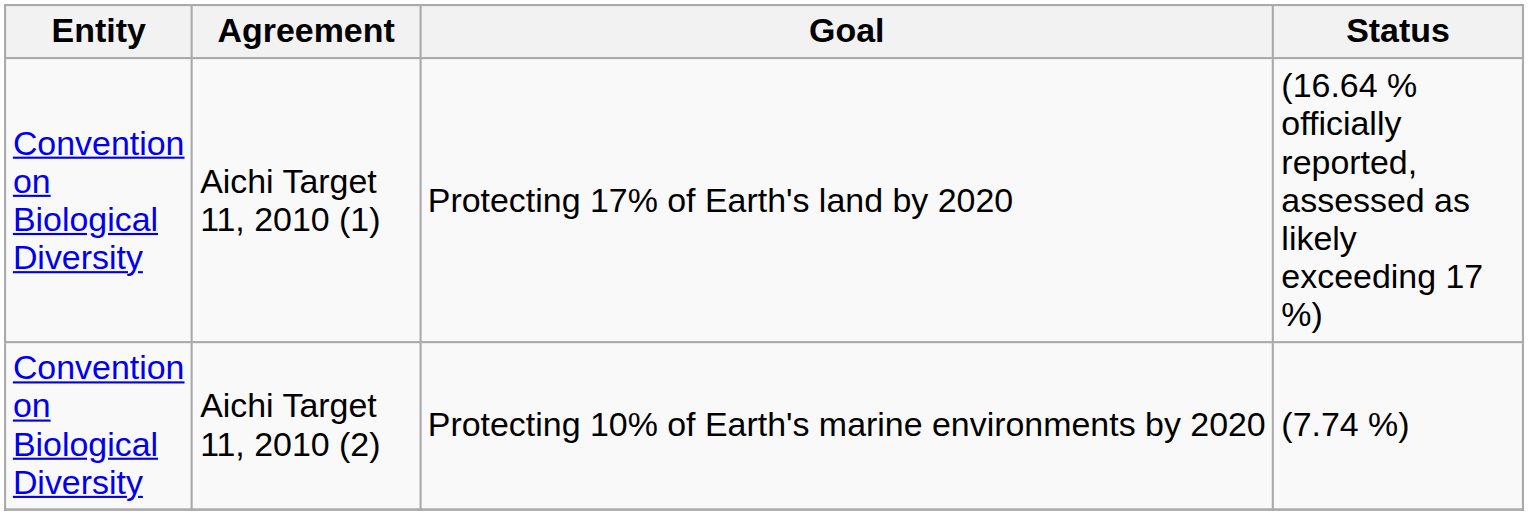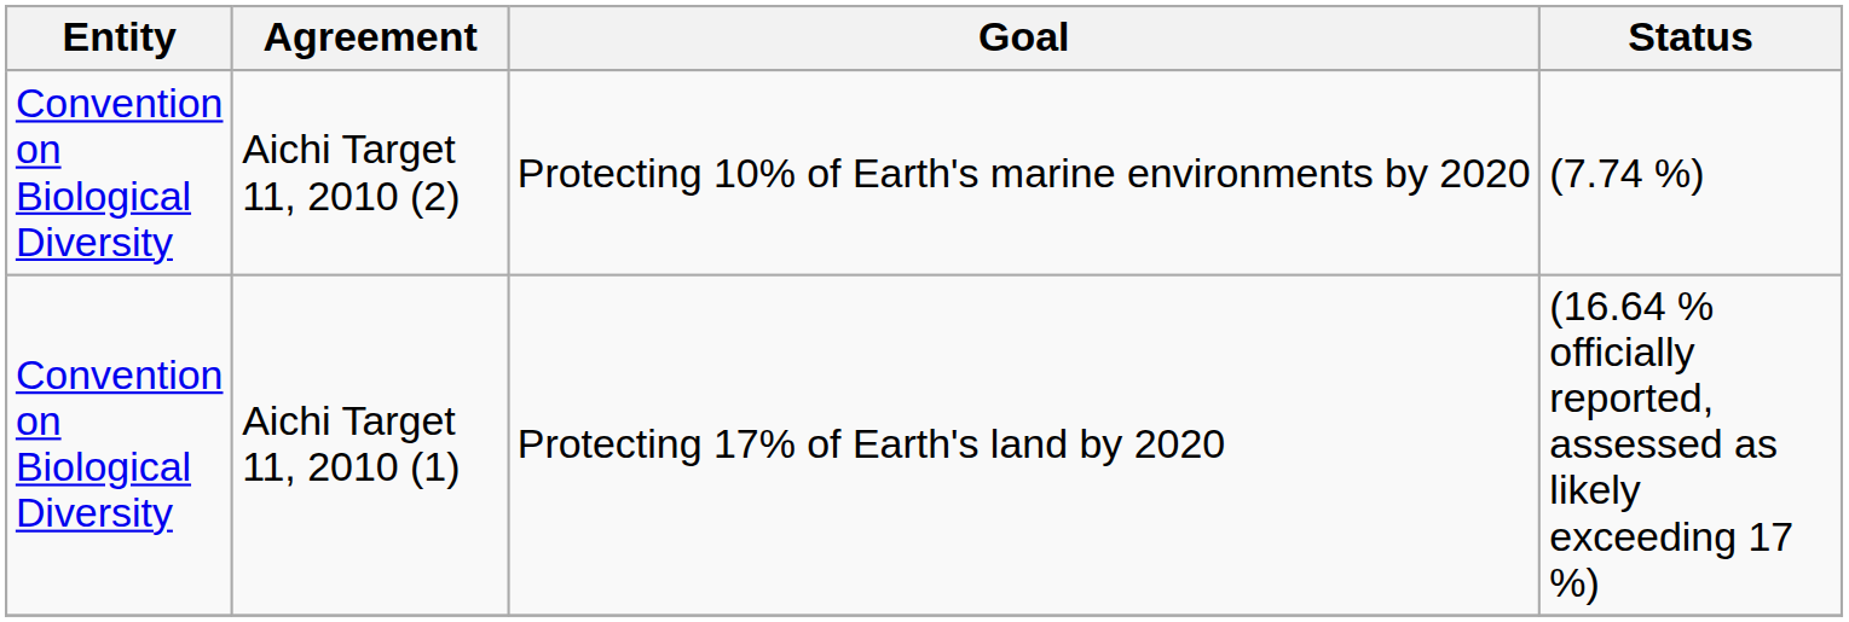rows swapped: Aichi Target 11, 2010 (1) <-> Aichi Target 11, 2010 (2)
